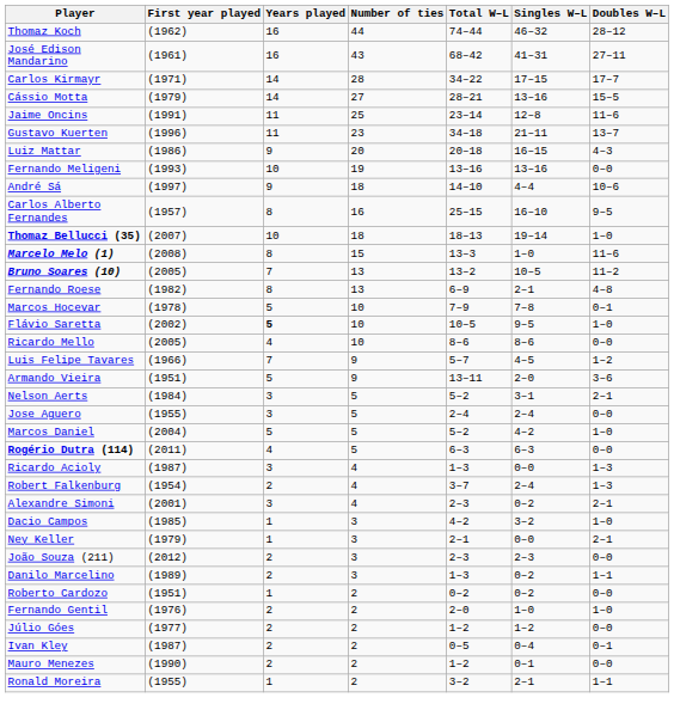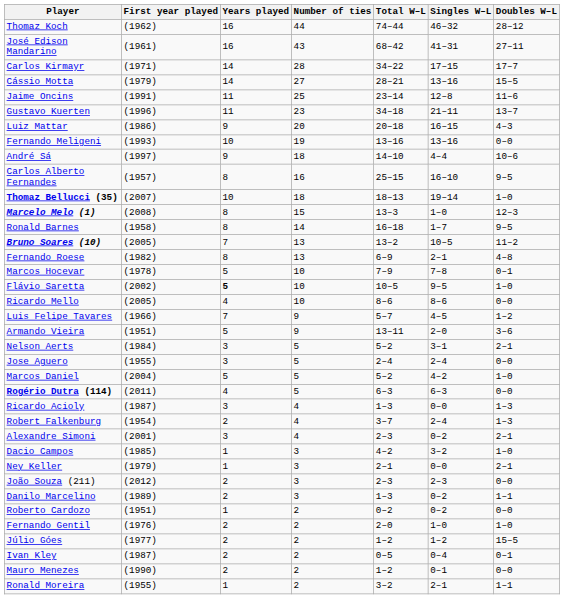Marcelo Melo (1) | Doubles W–L: 11–6 -> 12–3
+ row: Ronald Barnes | (1958) | 8 | 14 | 16–18 | 1–7 | 9–5
Júlio Góes | Doubles W–L: 0–0 -> 15–5
